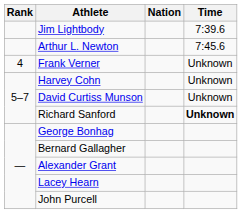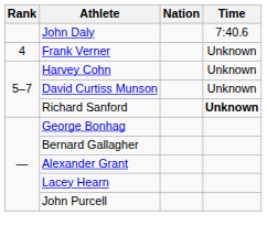- row: Jim Lightbody | 7:39.6
+ row: John Daly | 7:40.6
- row: Arthur L. Newton | 7:45.6
